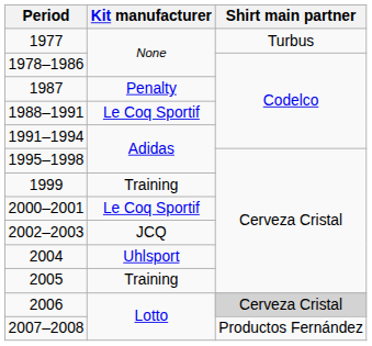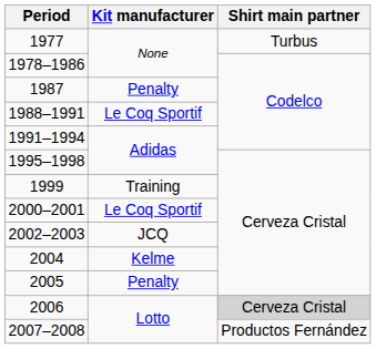2004 | Kit manufacturer: Uhlsport -> Kelme
2005 | Kit manufacturer: Training -> Penalty
